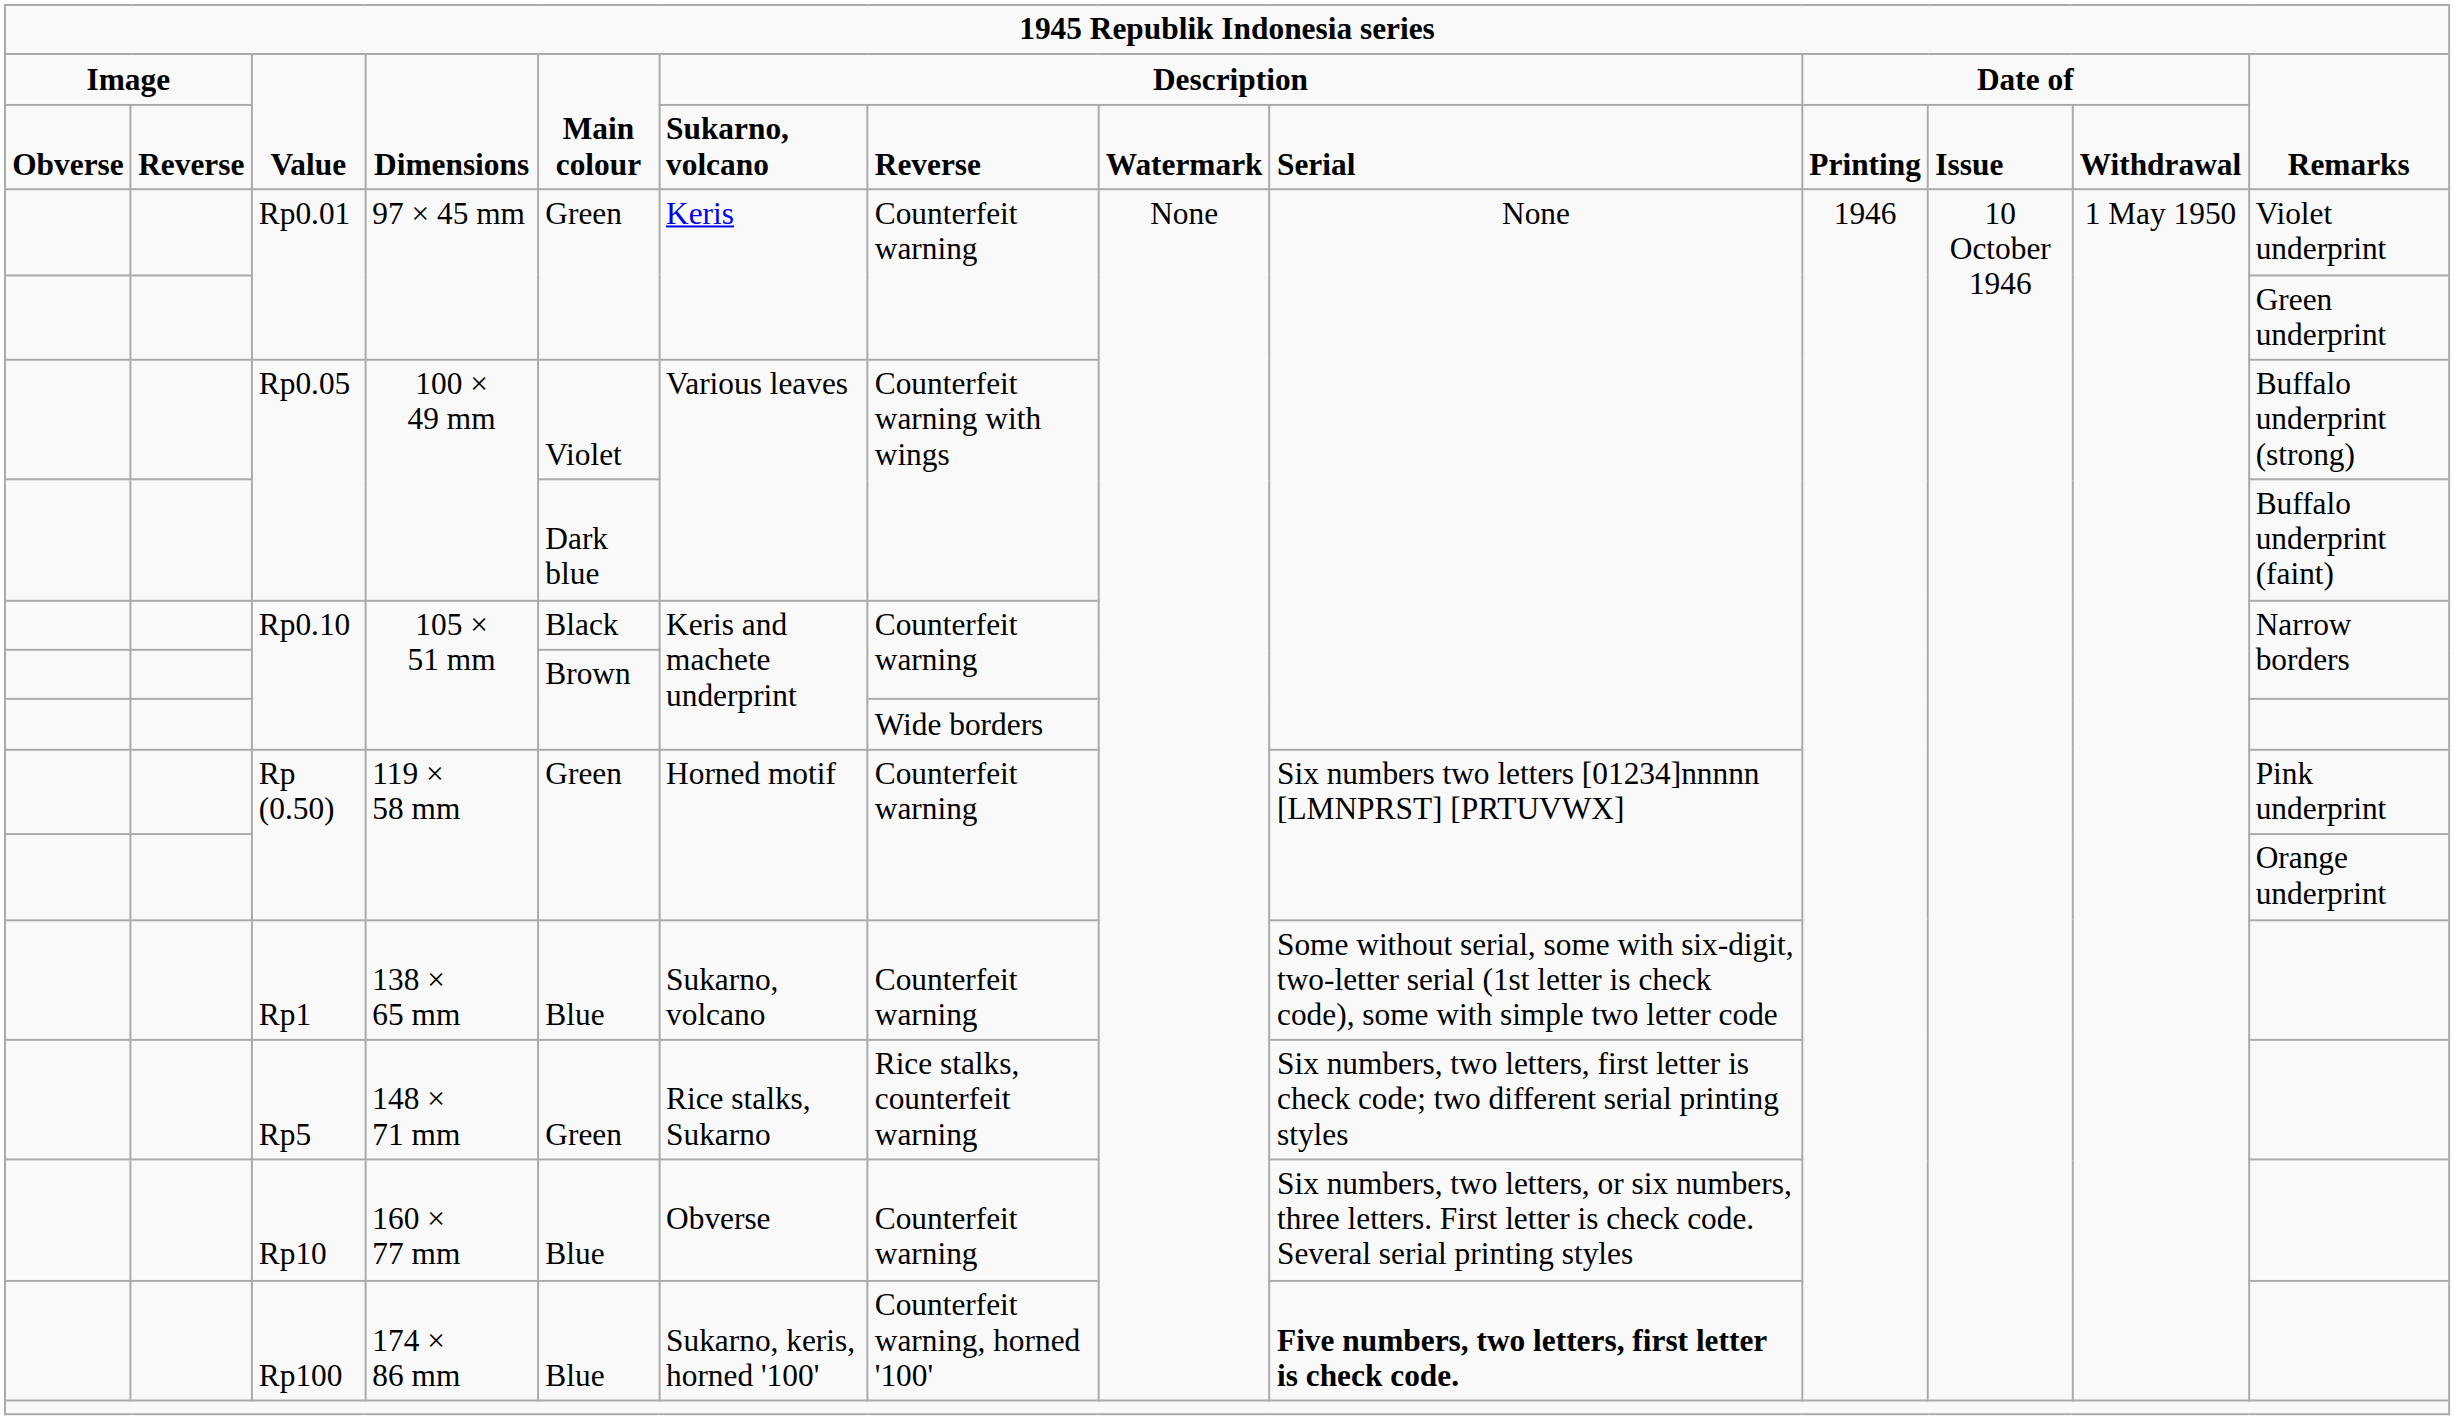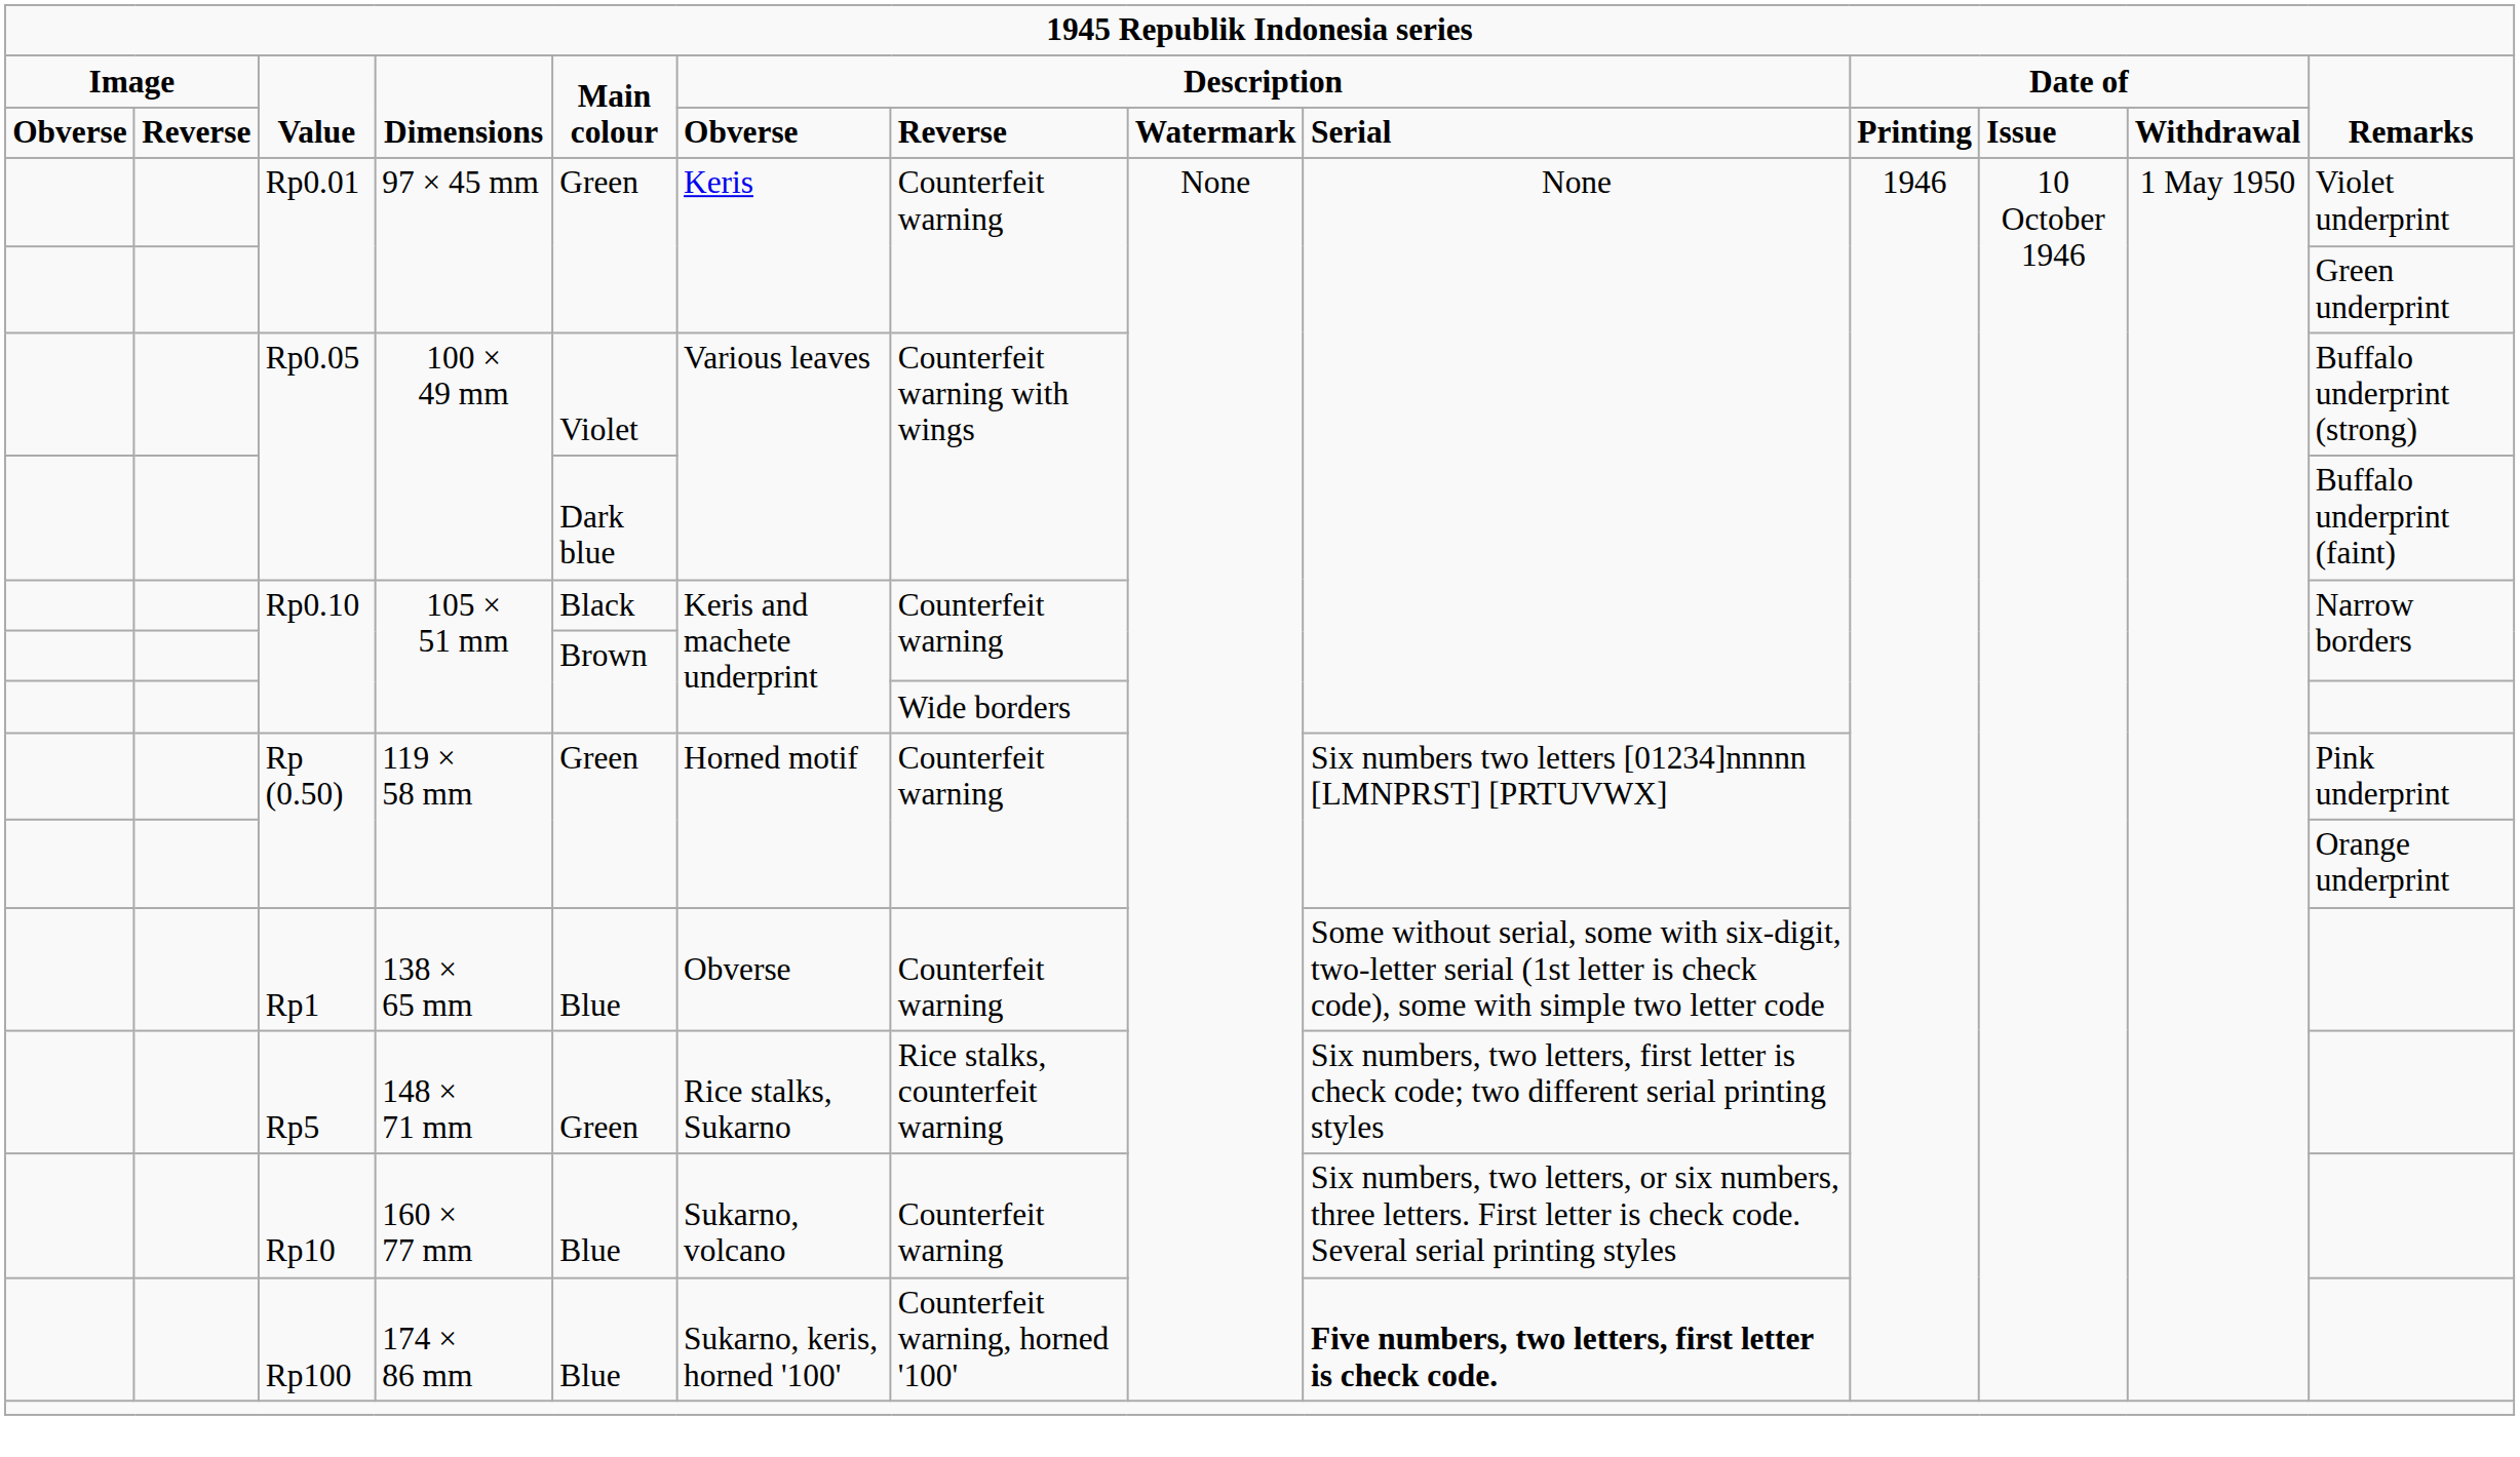Obverse / Value | column 6: Sukarno, volcano -> Obverse
Rp1 | column 6: Sukarno, volcano -> Obverse
Rp10 | column 6: Obverse -> Sukarno, volcano
